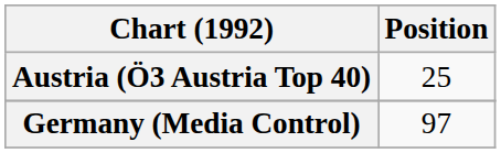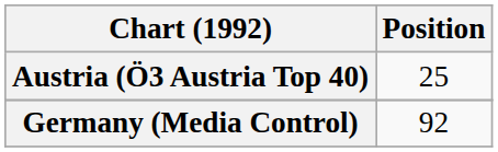Germany (Media Control) | Position: 97 -> 92
